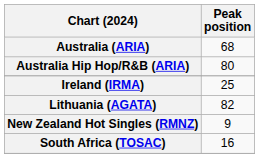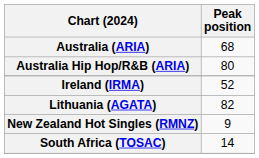Ireland (IRMA) | Peak position: 25 -> 52
South Africa (TOSAC) | Peak position: 16 -> 14
